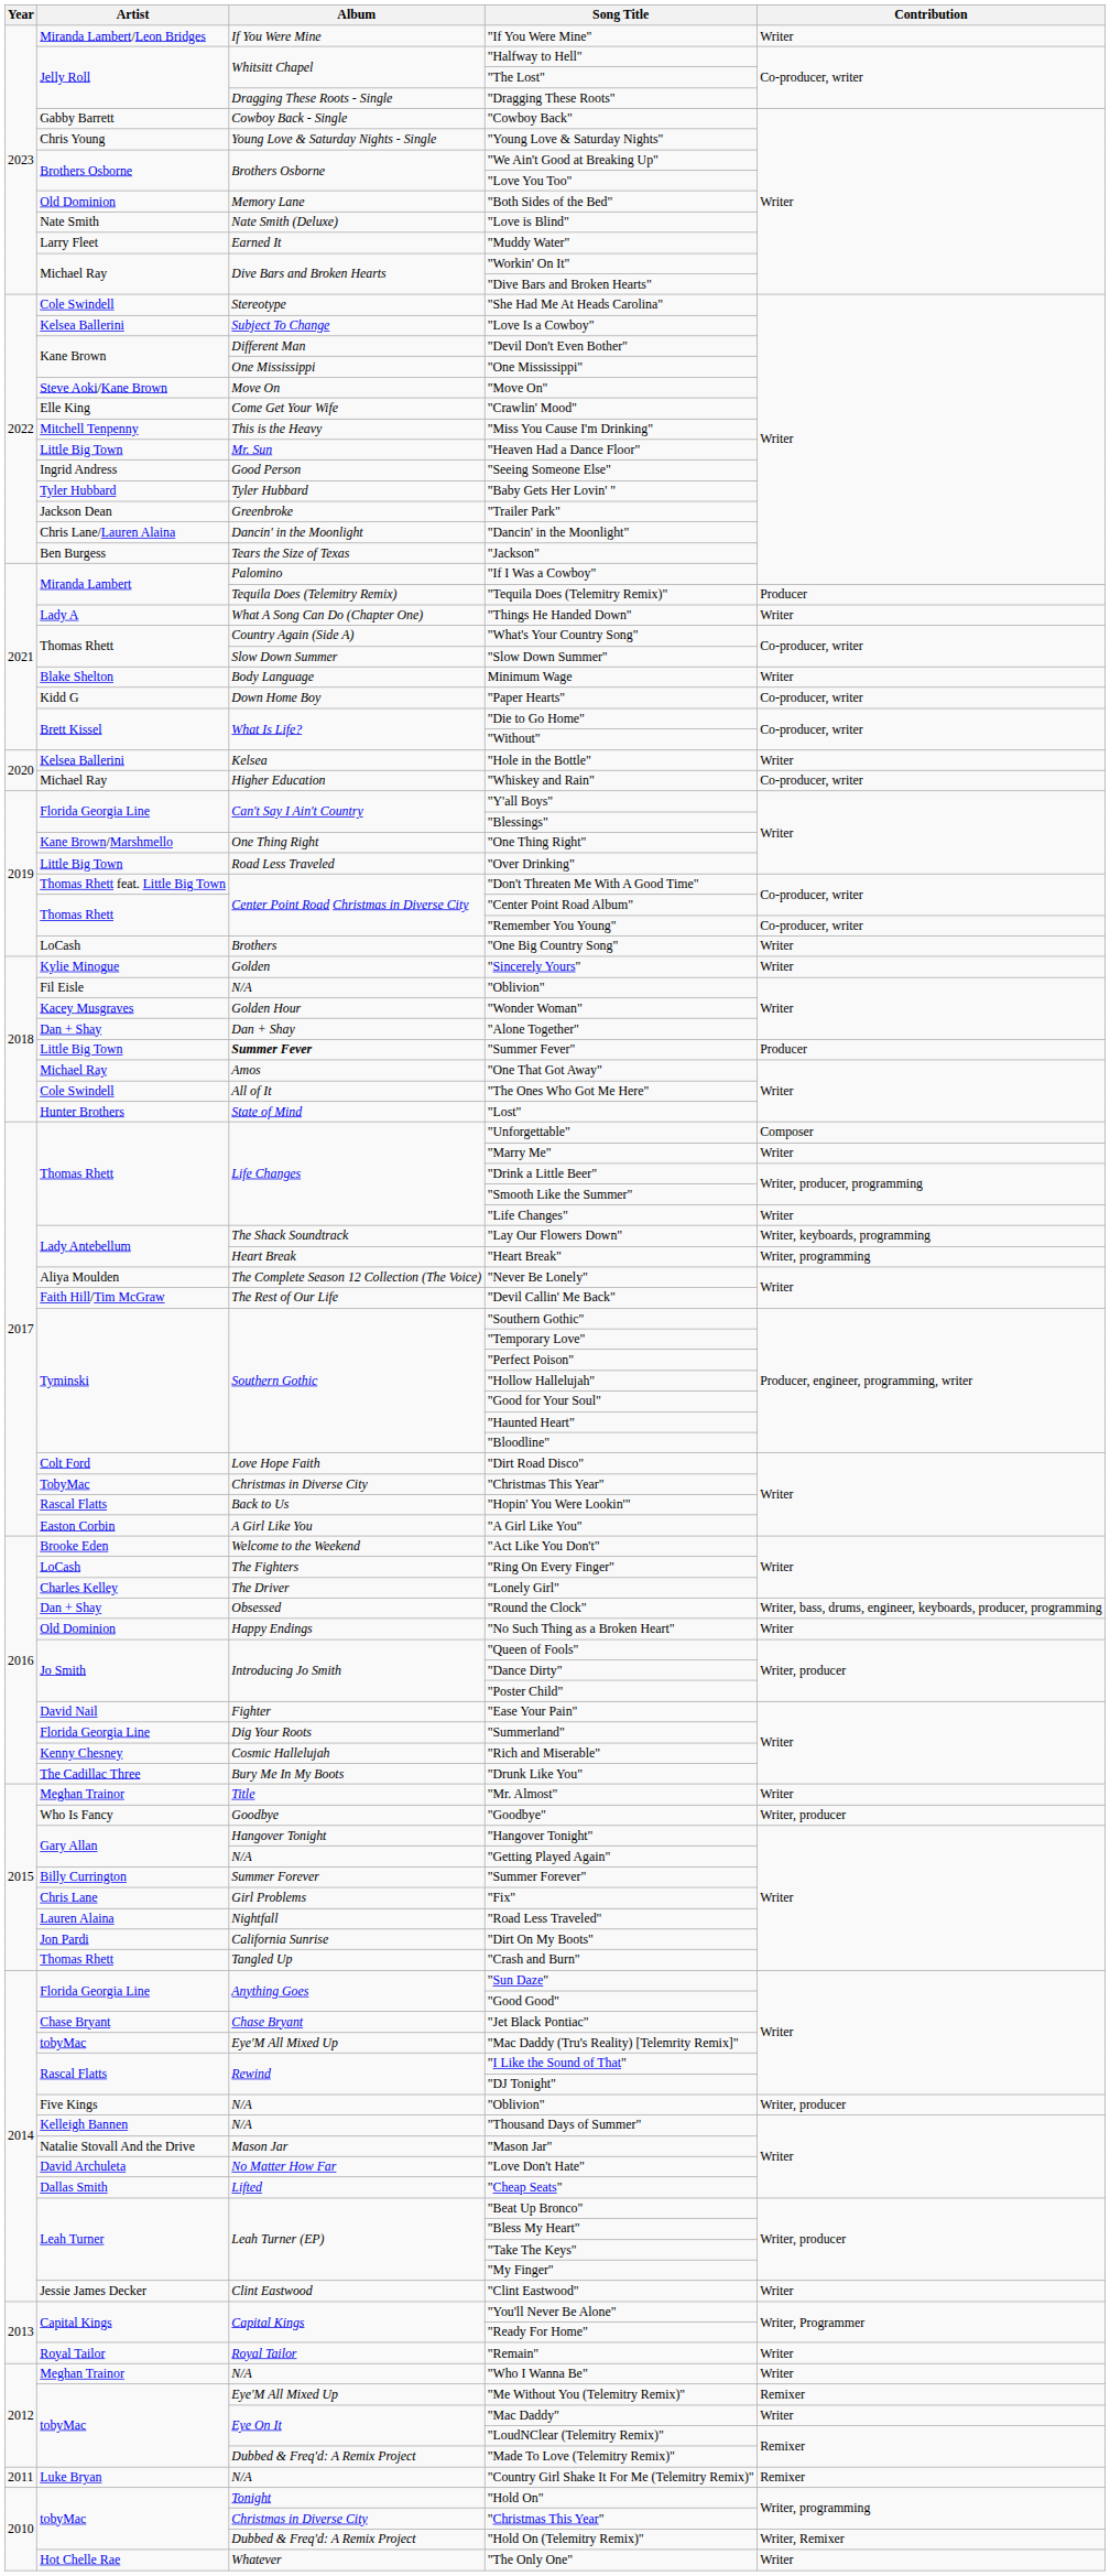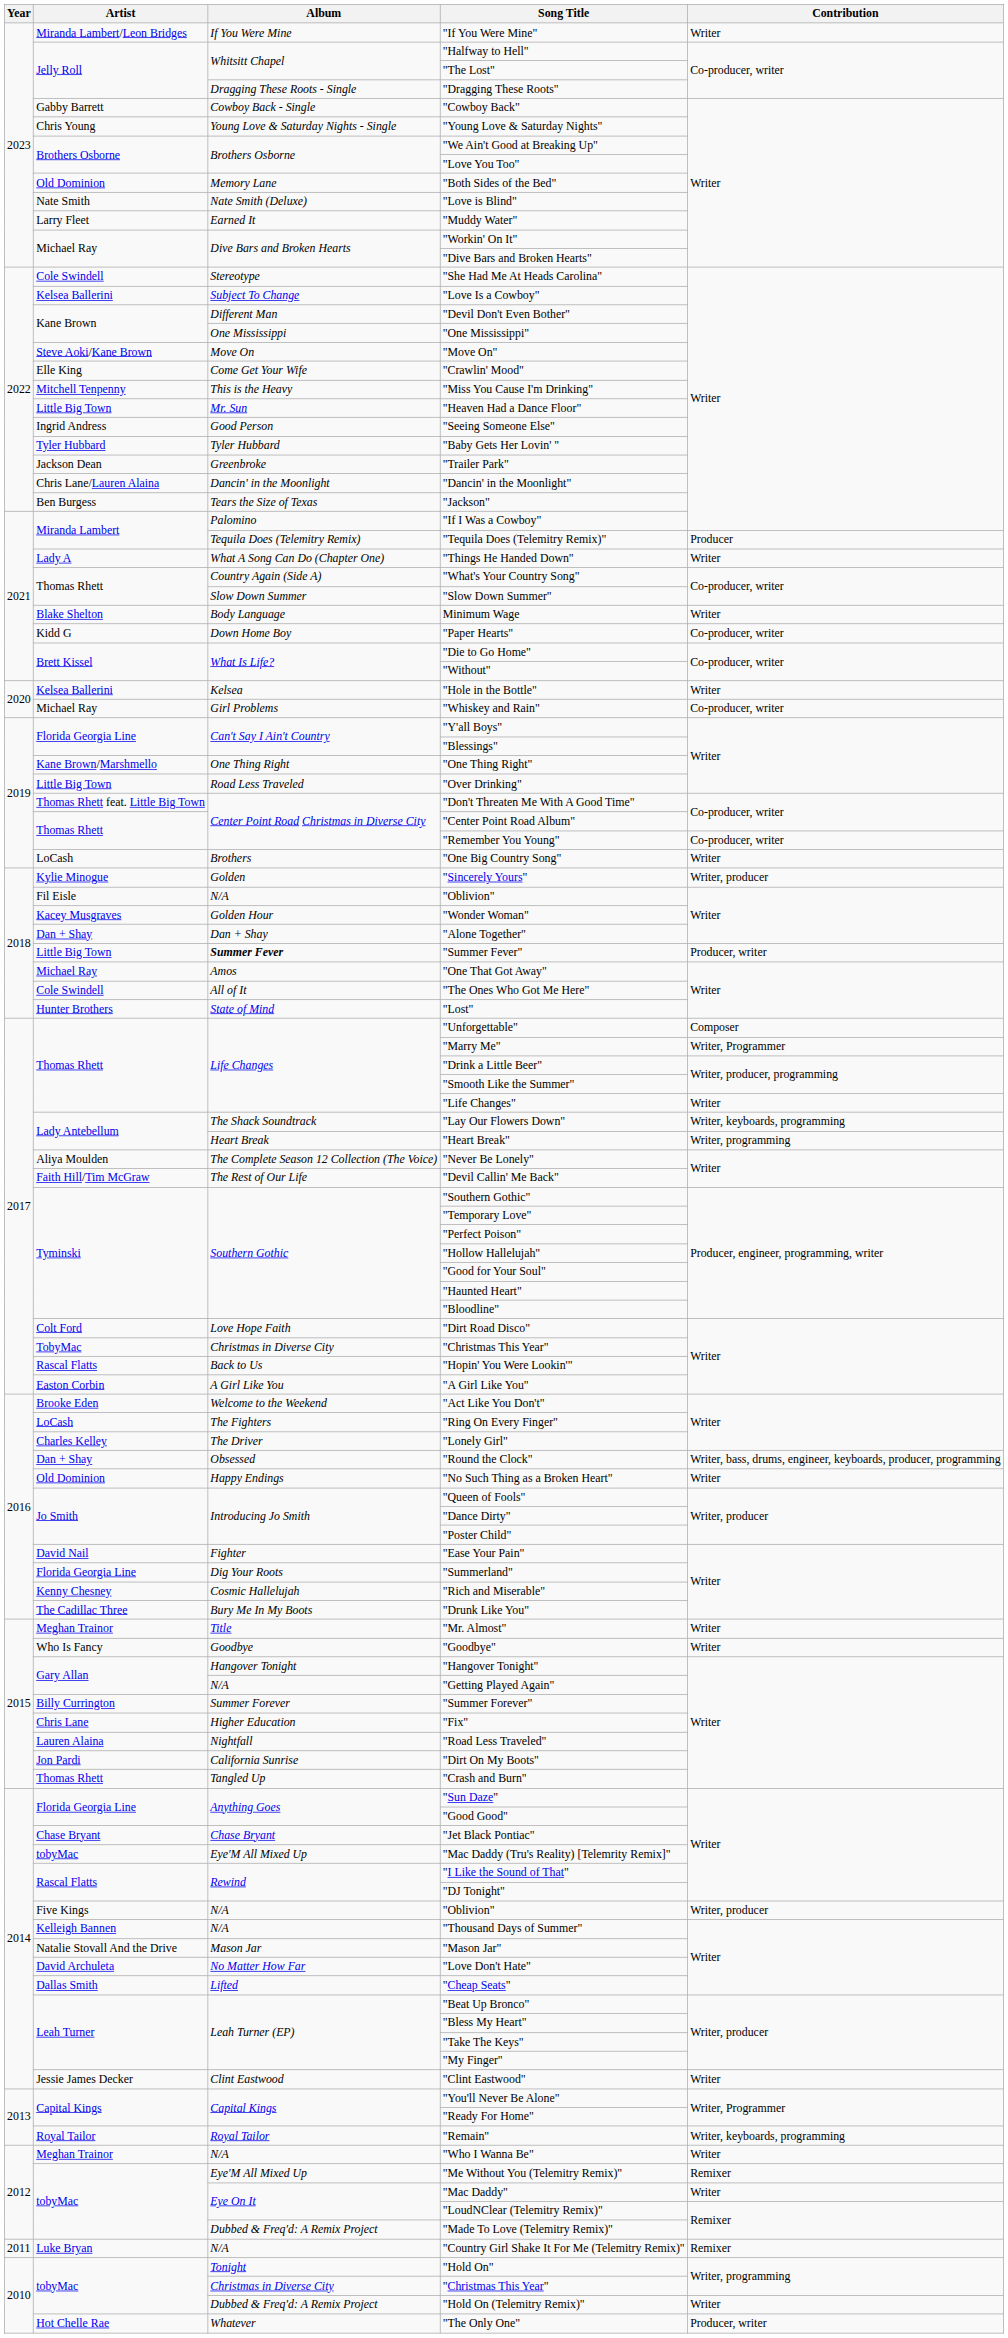"Whiskey and Rain" | Album: Higher Education -> Girl Problems
"Sincerely Yours" | Contribution: Writer -> Writer, producer
"Summer Fever" | Contribution: Producer -> Producer, writer
"Marry Me" | Contribution: Writer -> Writer, Programmer
"Goodbye" | Contribution: Writer, producer -> Writer
"Fix" | Album: Girl Problems -> Higher Education
"Remain" | Contribution: Writer -> Writer, keyboards, programming
"Hold On (Telemitry Remix)" | Contribution: Writer, Remixer -> Writer
"The Only One" | Contribution: Writer -> Producer, writer
